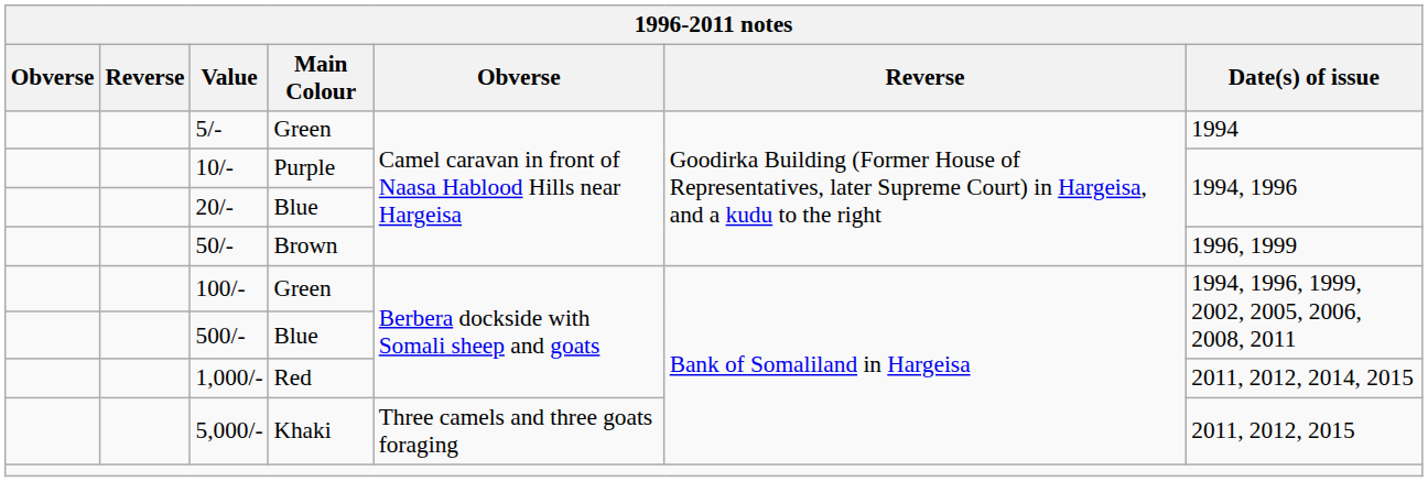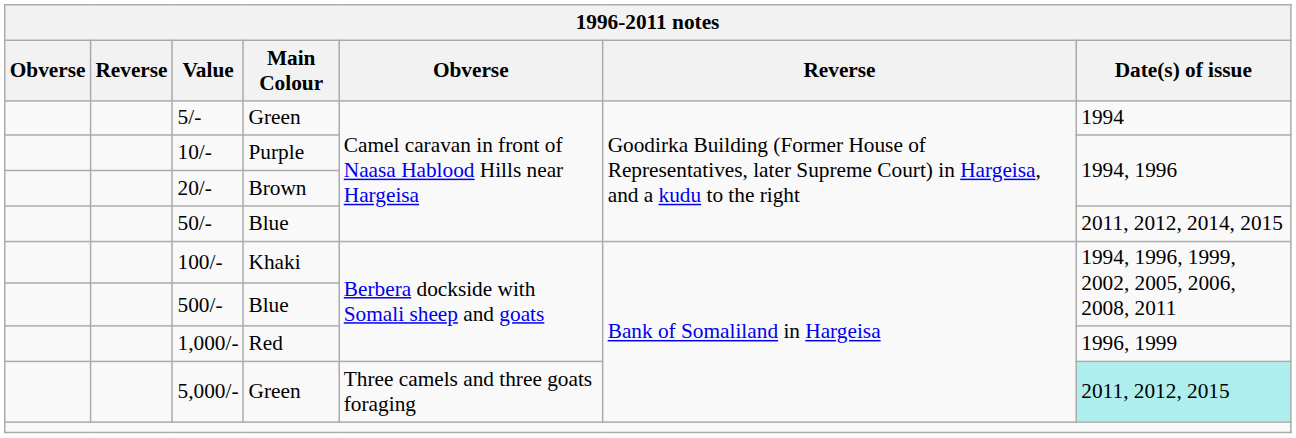20/- | Main Colour: Blue -> Brown
50/- | Main Colour: Brown -> Blue
50/- | Date(s) of issue: 1996, 1999 -> 2011, 2012, 2014, 2015
100/- | Main Colour: Green -> Khaki
1,000/- | Date(s) of issue: 2011, 2012, 2014, 2015 -> 1996, 1999
5,000/- | Main Colour: Khaki -> Green
5,000/- | Date(s) of issue: no background -> paleturquoise background
